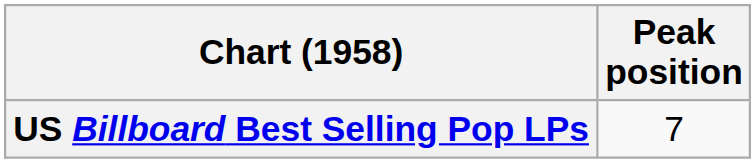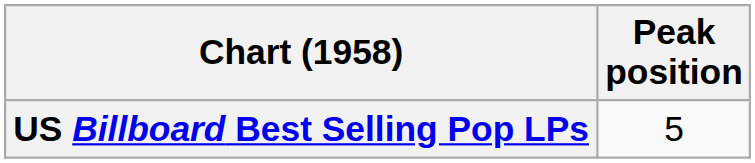US Billboard Best Selling Pop LPs | Peak position: 7 -> 5
